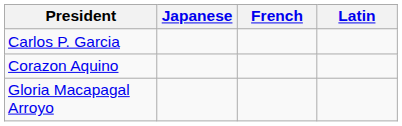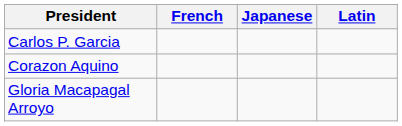columns swapped: French <-> Japanese
